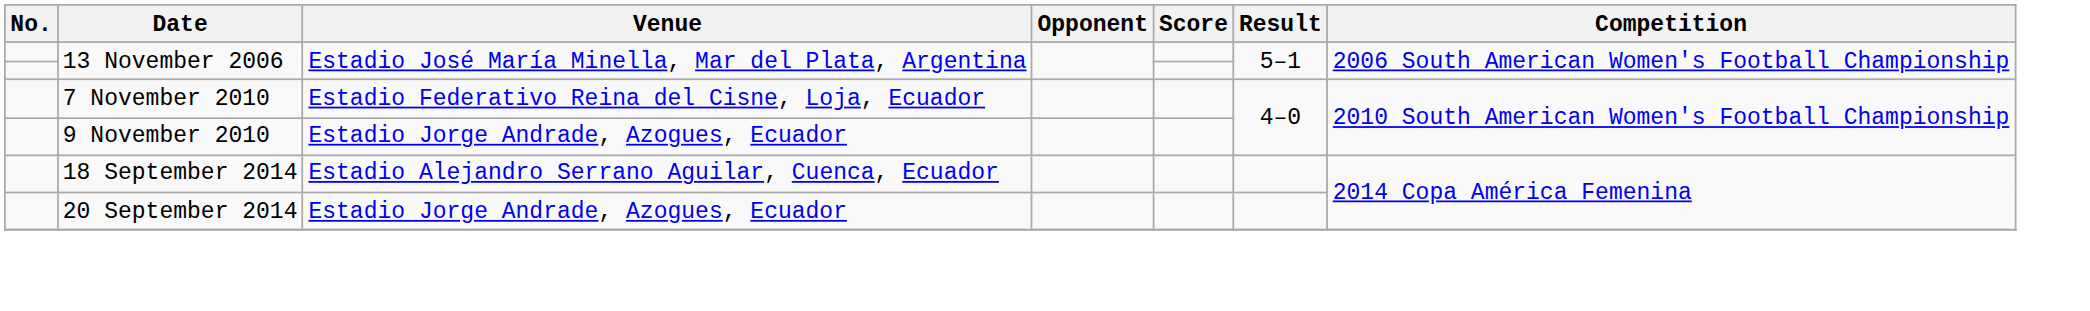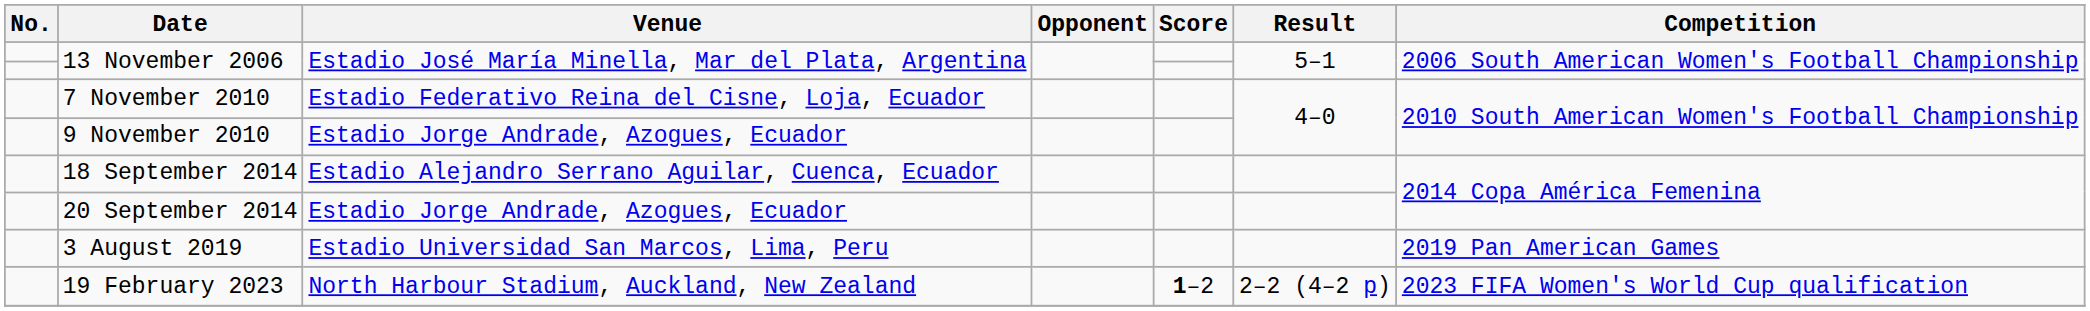+ row: 3 August 2019 | Estadio Universidad San Marcos, Lima, Peru | 2019 Pan American Games
+ row: 19 February 2023 | North Harbour Stadium, Auckland, New Zealand | 1–2 | 2–2 (4–2 p) | 2023 FIFA Women's World Cup qualification
